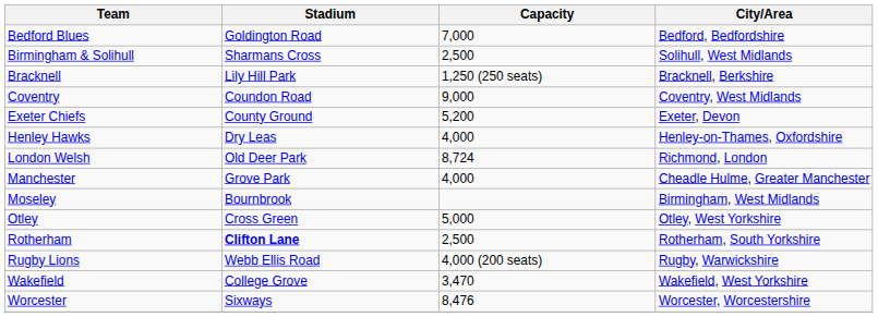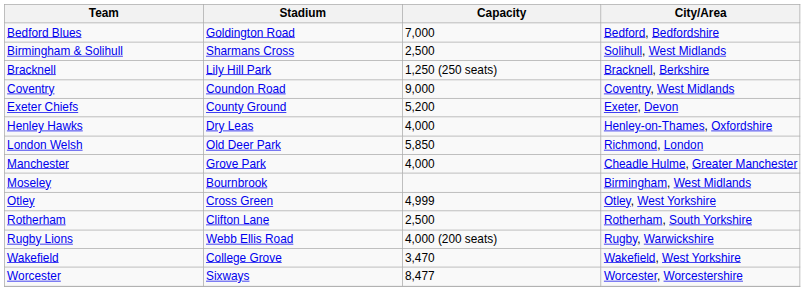London Welsh | Capacity: 8,724 -> 5,850
Otley | Capacity: 5,000 -> 4,999
Rotherham | Stadium: bold -> normal
Worcester | Capacity: 8,476 -> 8,477
